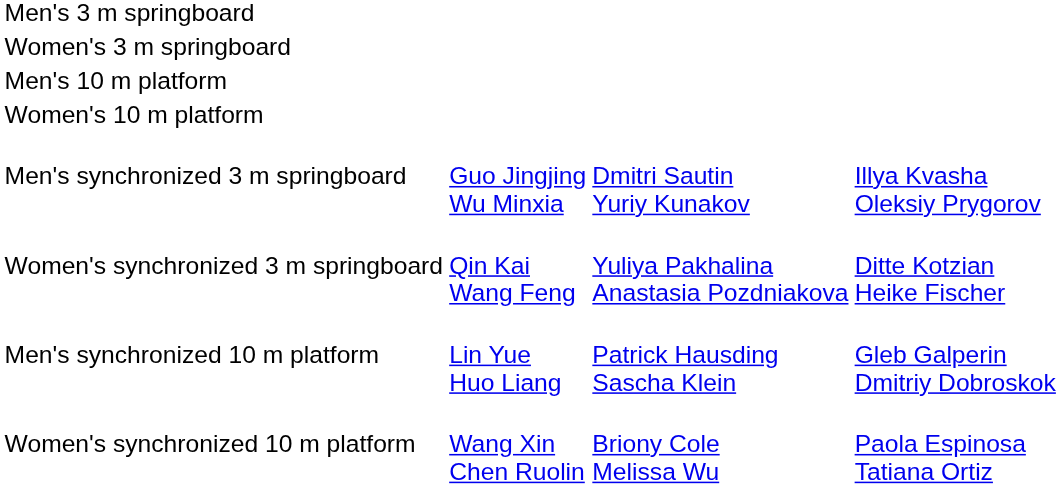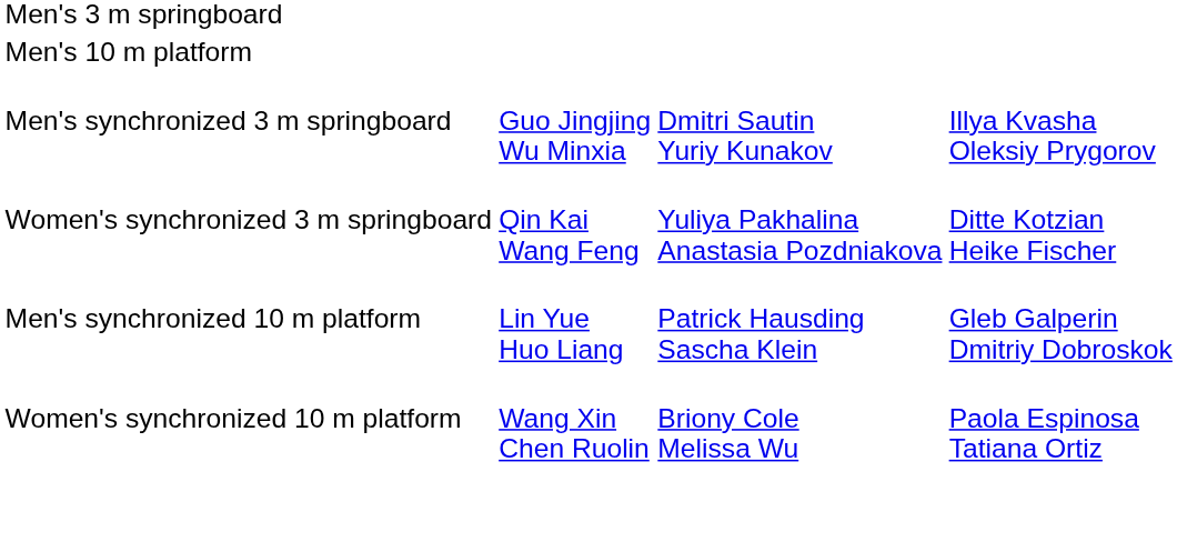- row: Women's 3 m springboard
- row: Women's 10 m platform
